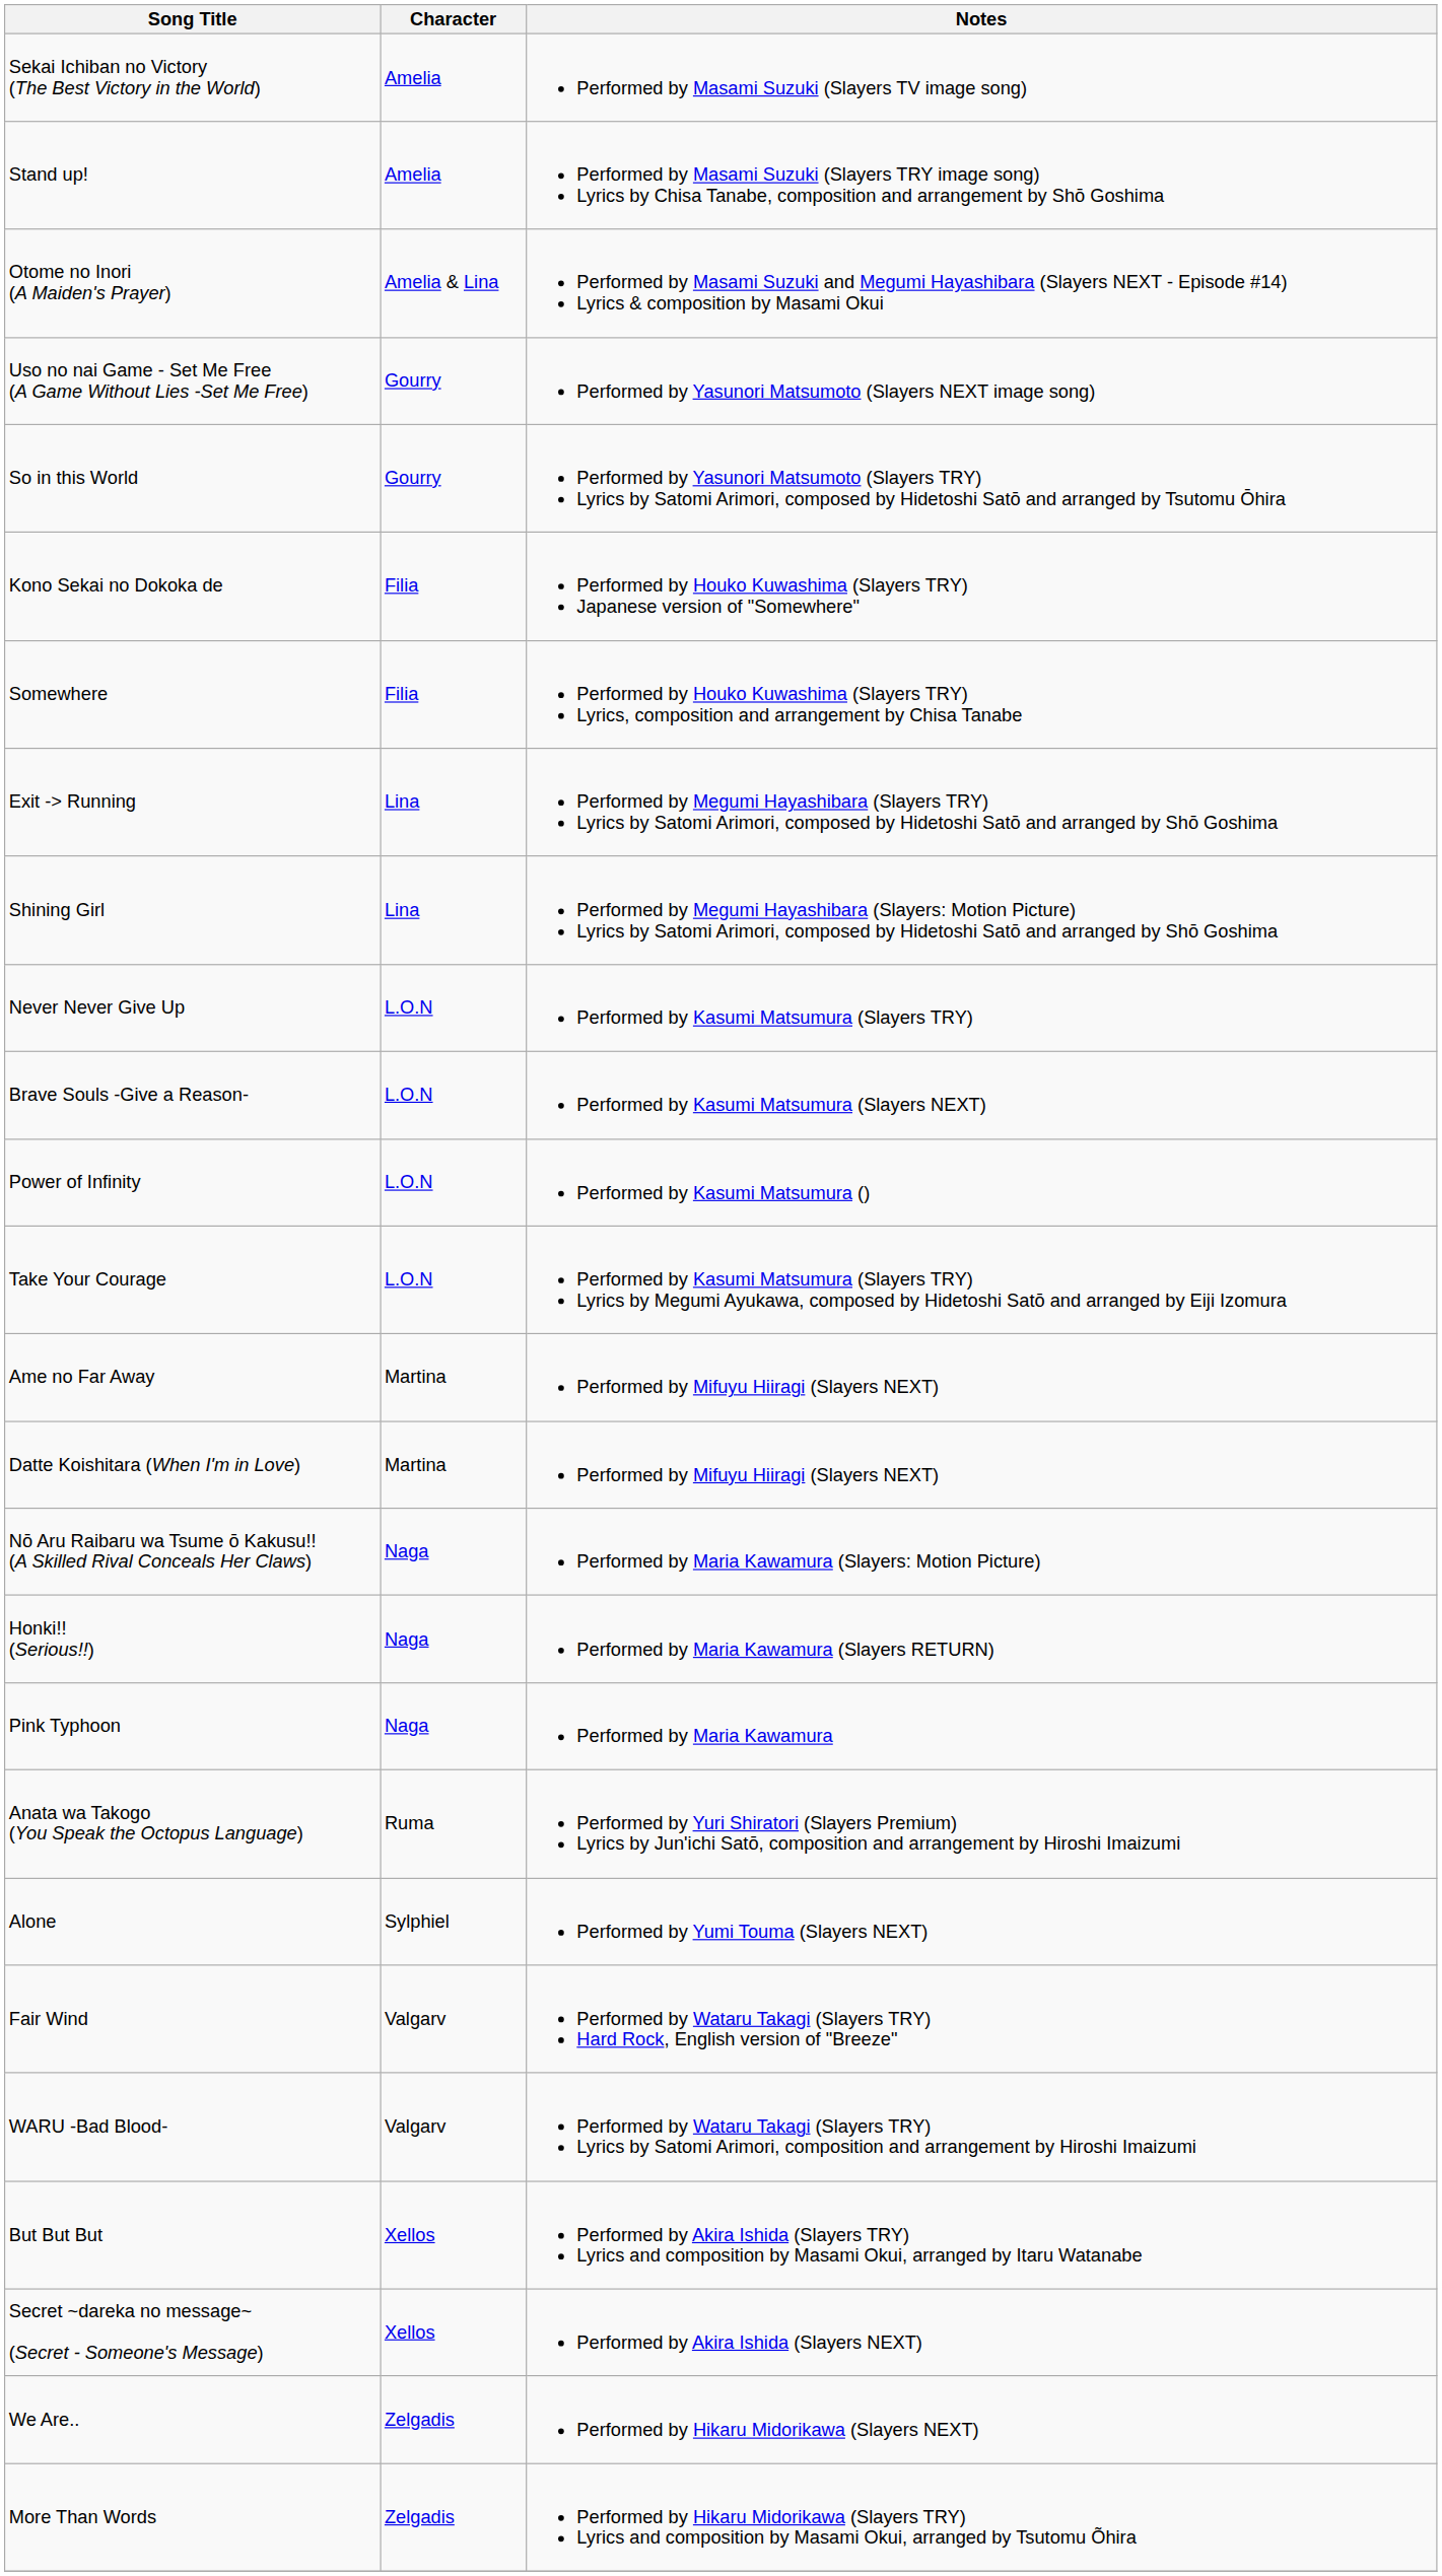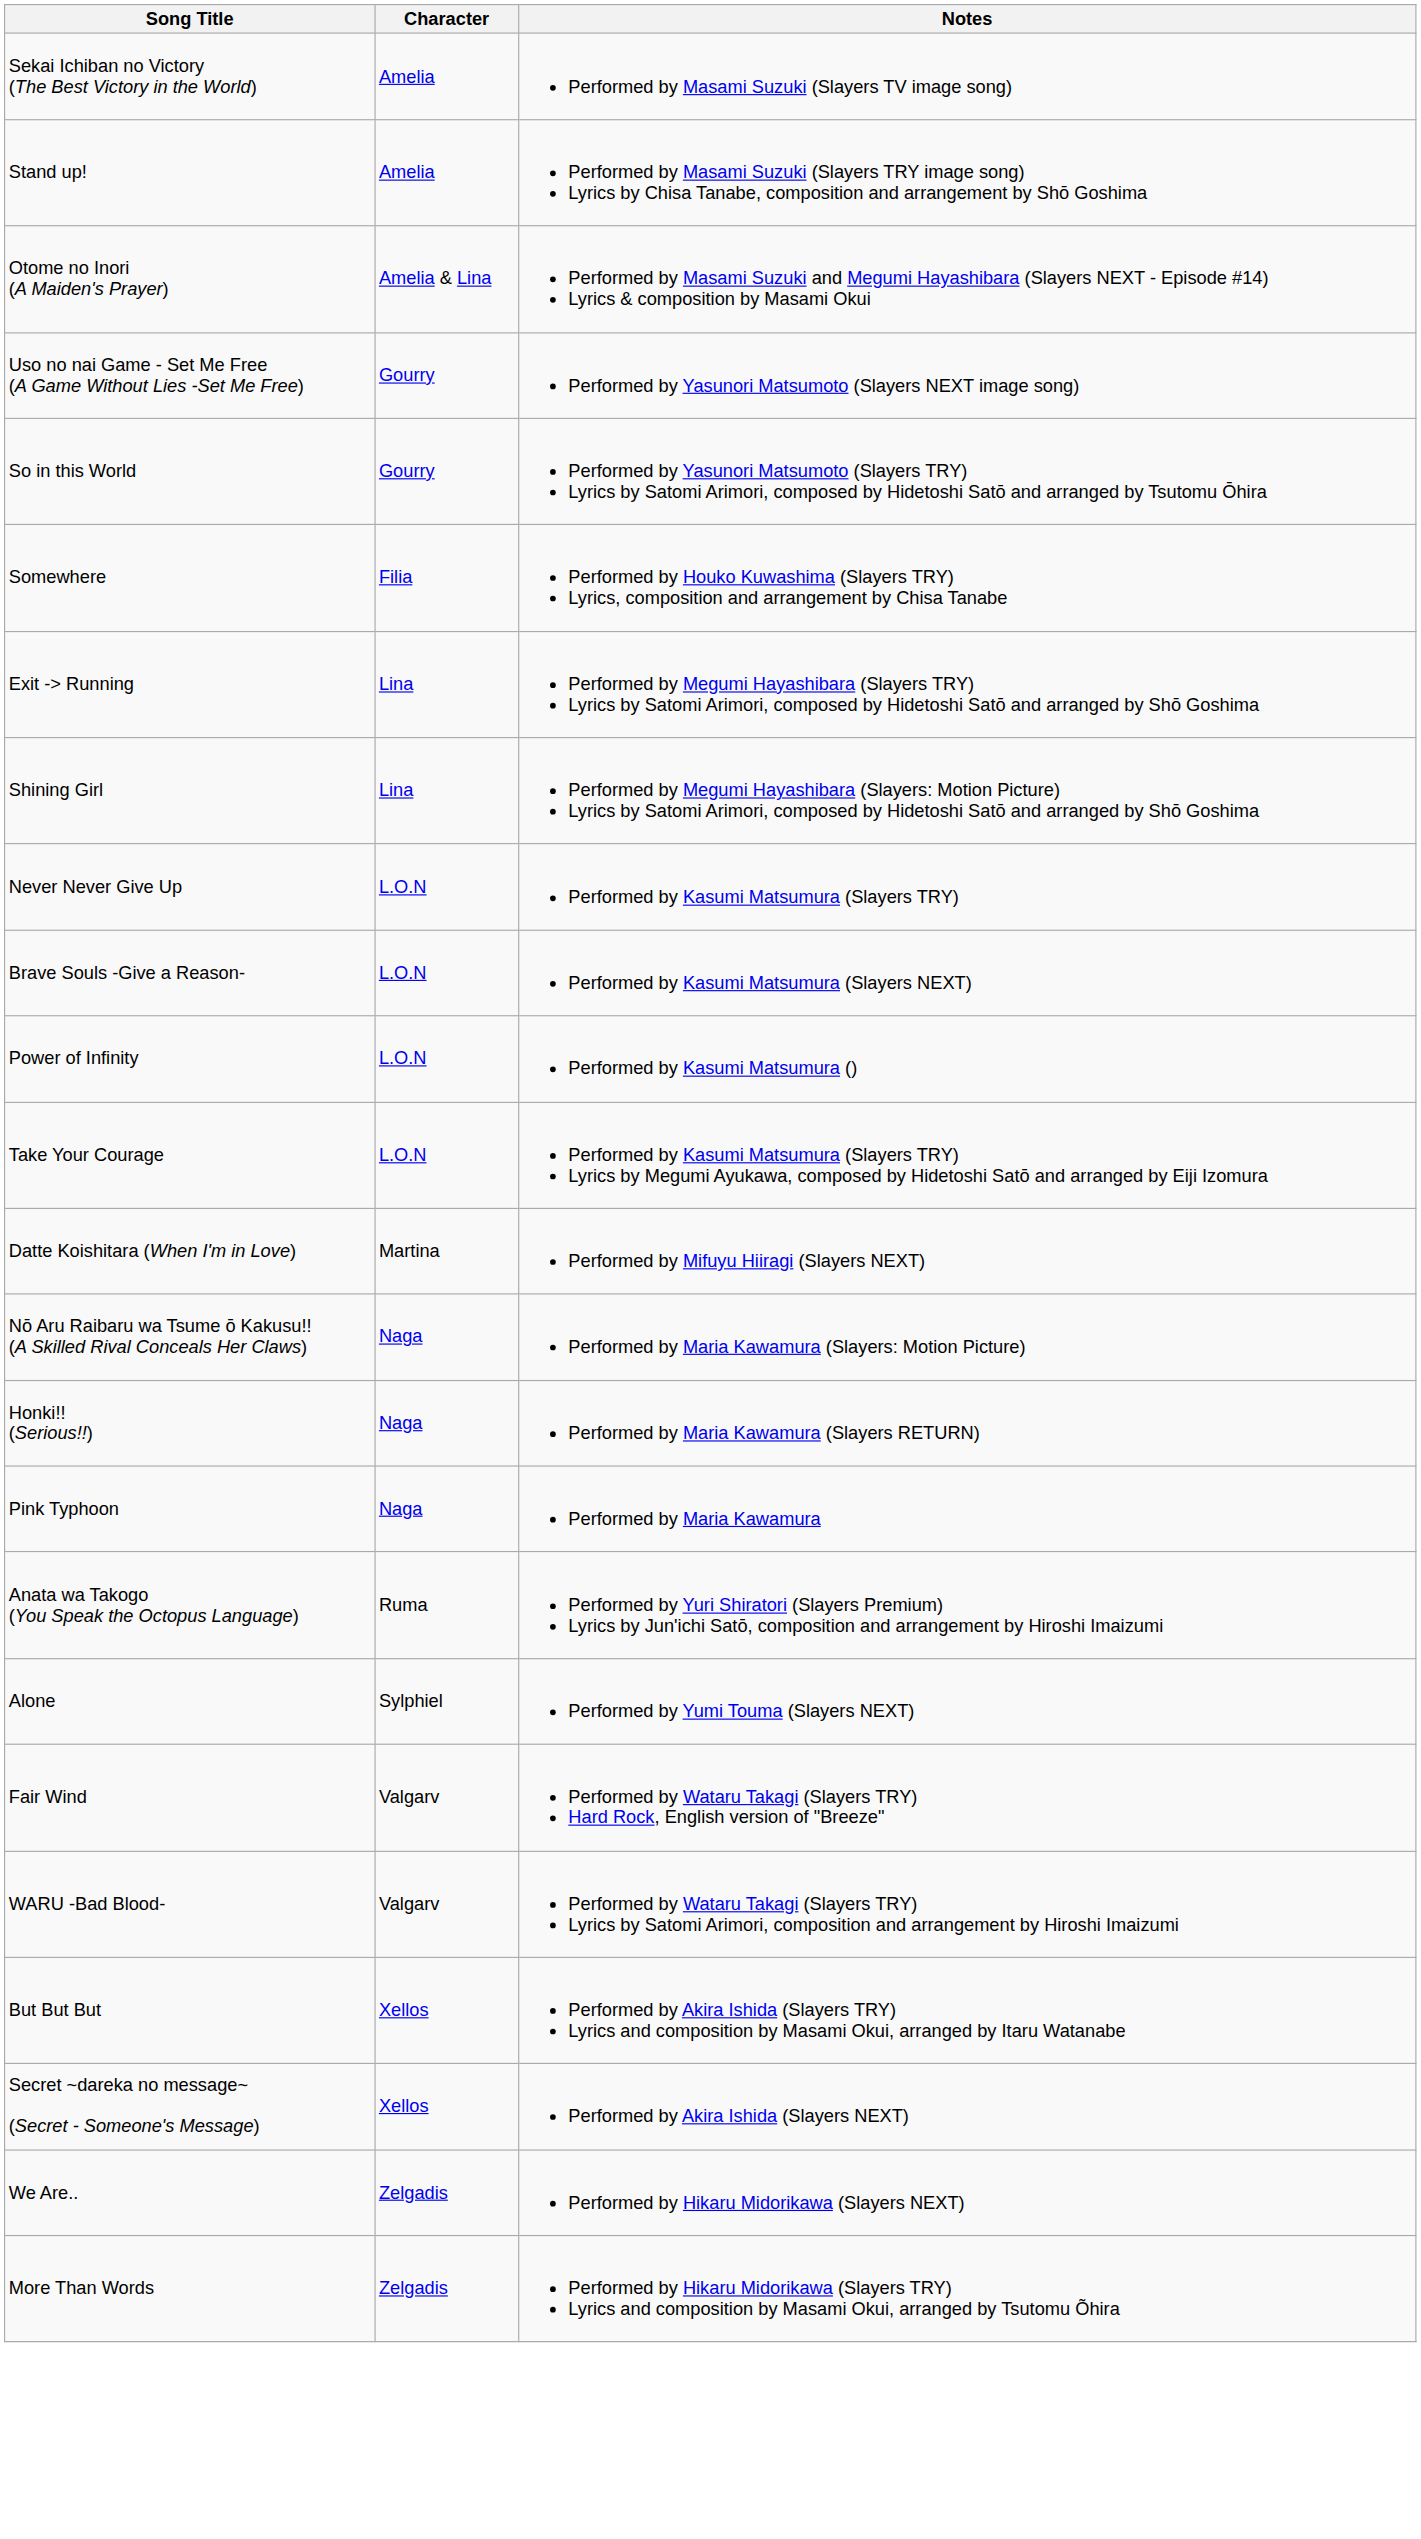- row: Kono Sekai no Dokoka de | Filia | Performed by Houko Kuwashima (Slayers TRY) Japanese version of "Somewhere"
- row: Ame no Far Away | Martina | Performed by Mifuyu Hiiragi (Slayers NEXT)
